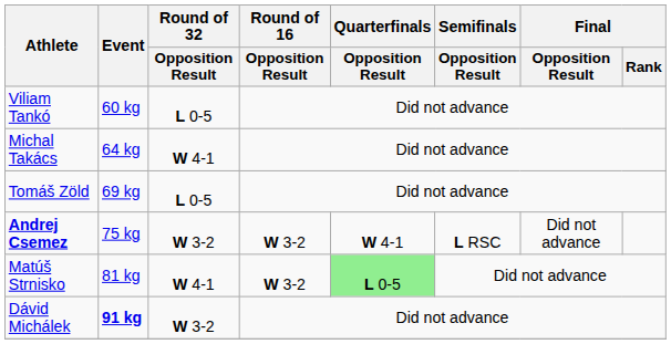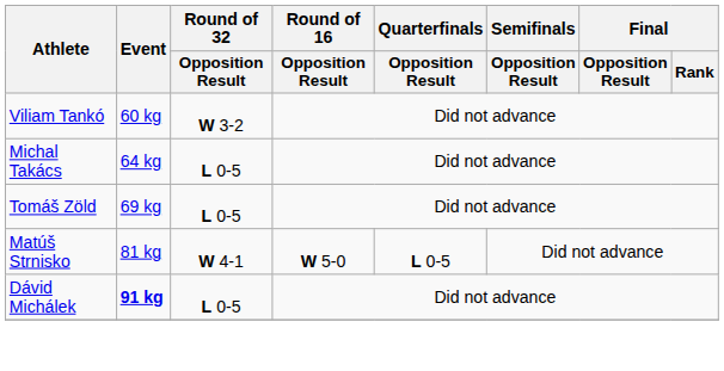Viliam Tankó | Round of 32 / Opposition Result: L 0-5 -> W 3-2
Michal Takács | Round of 32 / Opposition Result: W 4-1 -> L 0-5
- row: Andrej Csemez | 75 kg | W 3-2 | W 3-2 | W 4-1 | L RSC | Did not advance
Matúš Strnisko | Round of 16 / Opposition Result: W 3-2 -> W 5-0
Matúš Strnisko | Quarterfinals / Opposition Result: lightgreen background -> no background
Dávid Michálek | Round of 32 / Opposition Result: W 3-2 -> L 0-5
